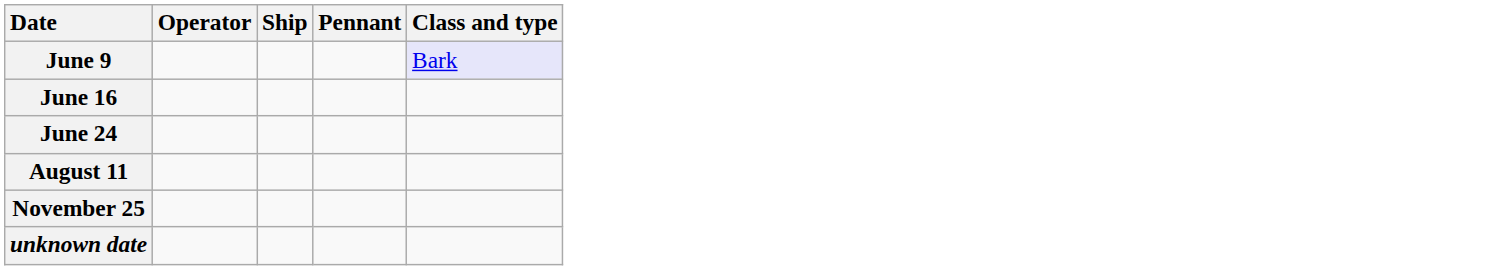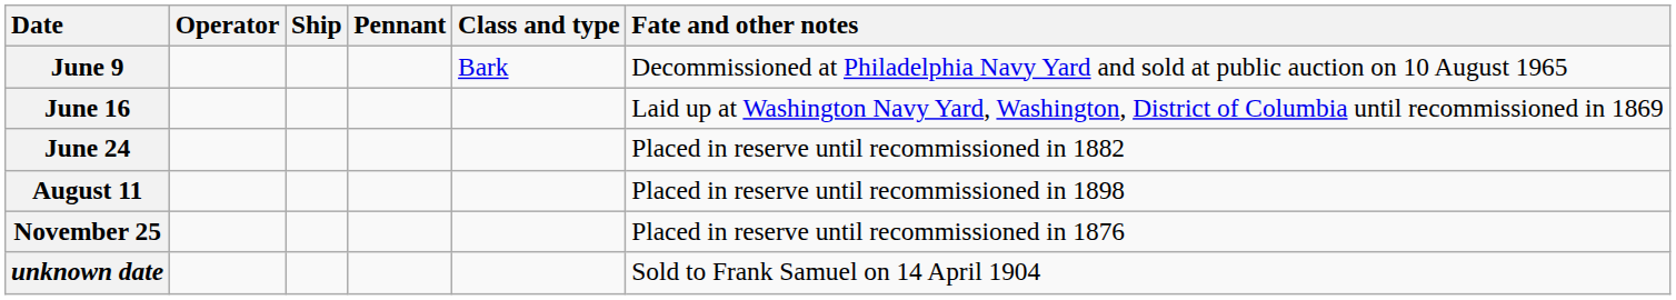+ column: Fate and other notes | Decommissioned at Philadelphia Navy Yard and sold at public auction on 10 August 1965 | Laid up at Washington Navy Yard, Washington, District of Columbia until recommissioned in 1869 | Placed in reserve until recommissioned in 1882 | Placed in reserve until recommissioned in 1898 | Placed in reserve until recommissioned in 1876 | Sold to Frank Samuel on 14 April 1904
June 9 | Class and type: lavender background -> no background
